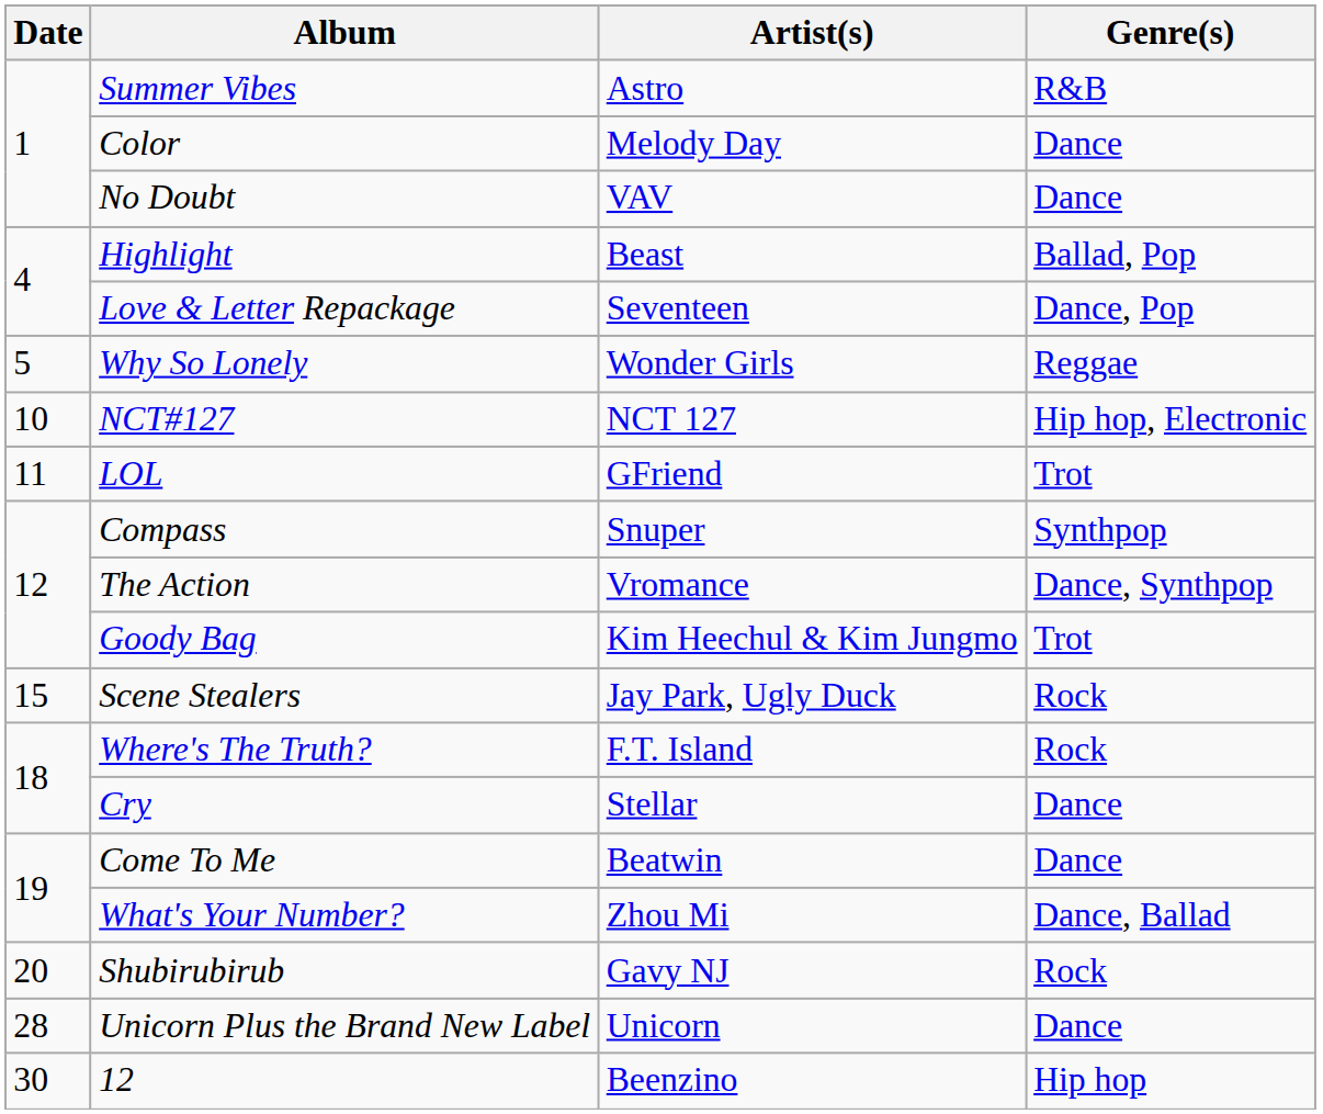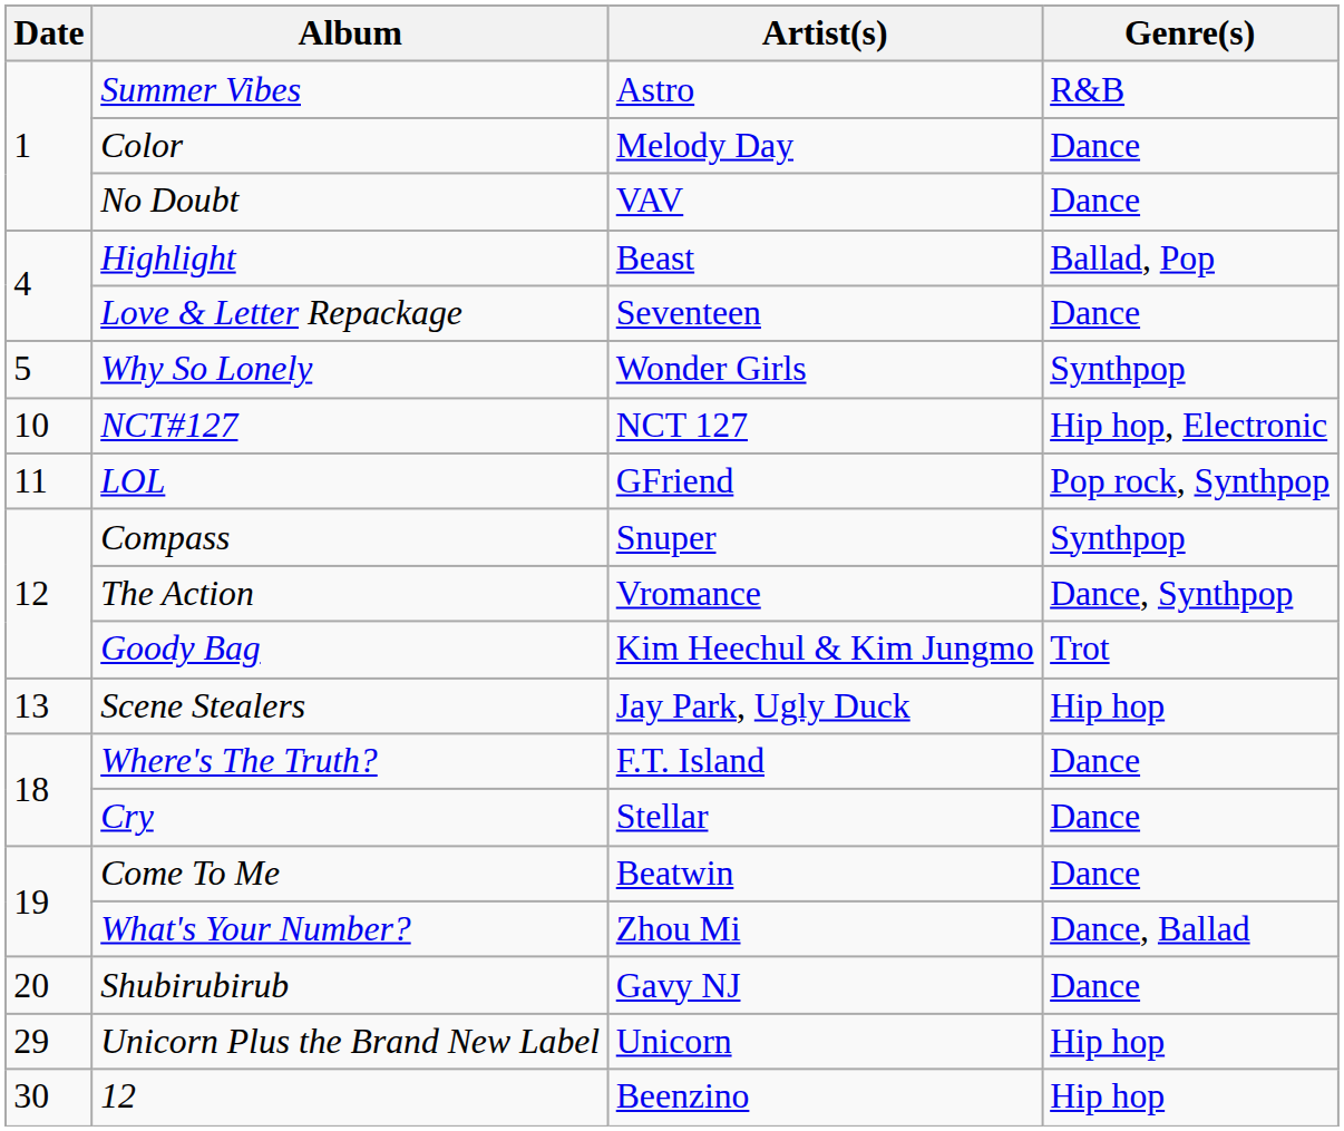Love & Letter Repackage | Genre(s): Dance, Pop -> Dance
Why So Lonely | Genre(s): Reggae -> Synthpop
LOL | Genre(s): Trot -> Pop rock, Synthpop
Scene Stealers | Date: 15 -> 13
Scene Stealers | Genre(s): Rock -> Hip hop
Where's The Truth? | Genre(s): Rock -> Dance
Shubirubirub | Genre(s): Rock -> Dance
Unicorn Plus the Brand New Label | Date: 28 -> 29
Unicorn Plus the Brand New Label | Genre(s): Dance -> Hip hop
